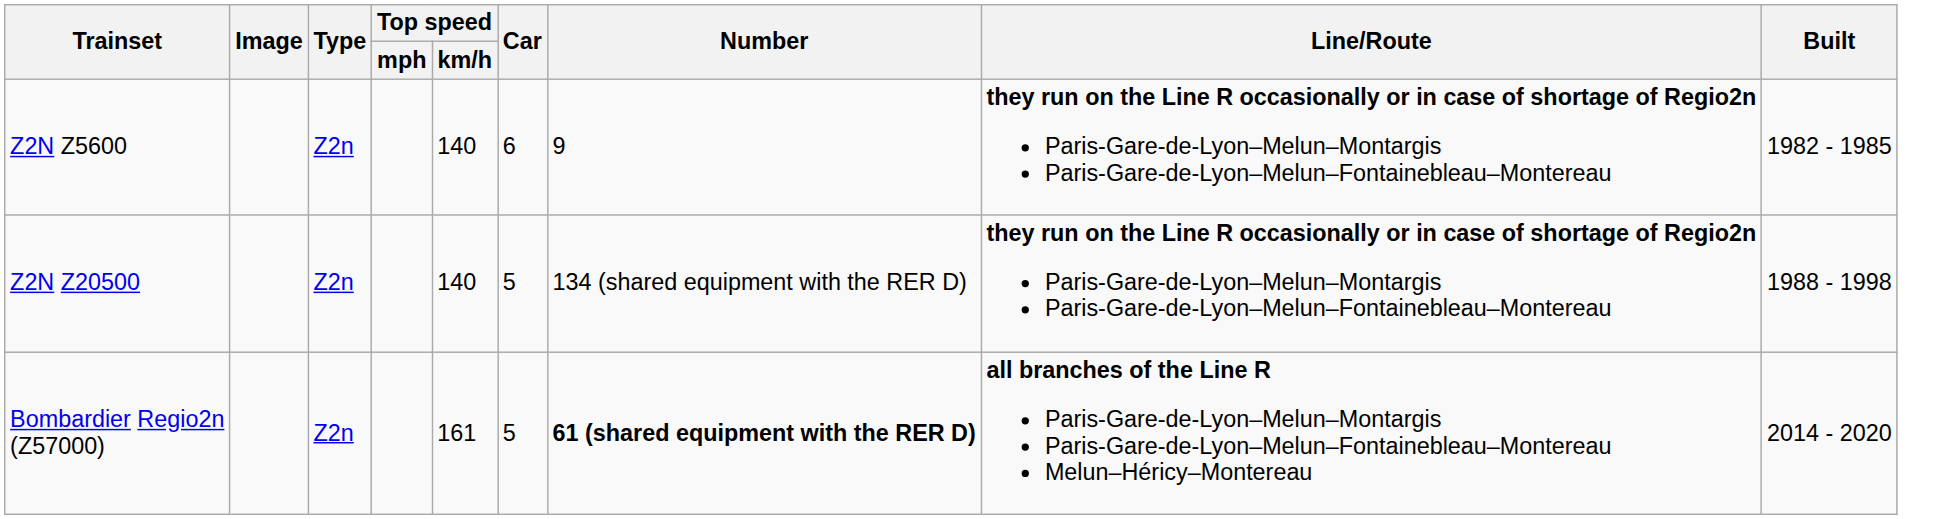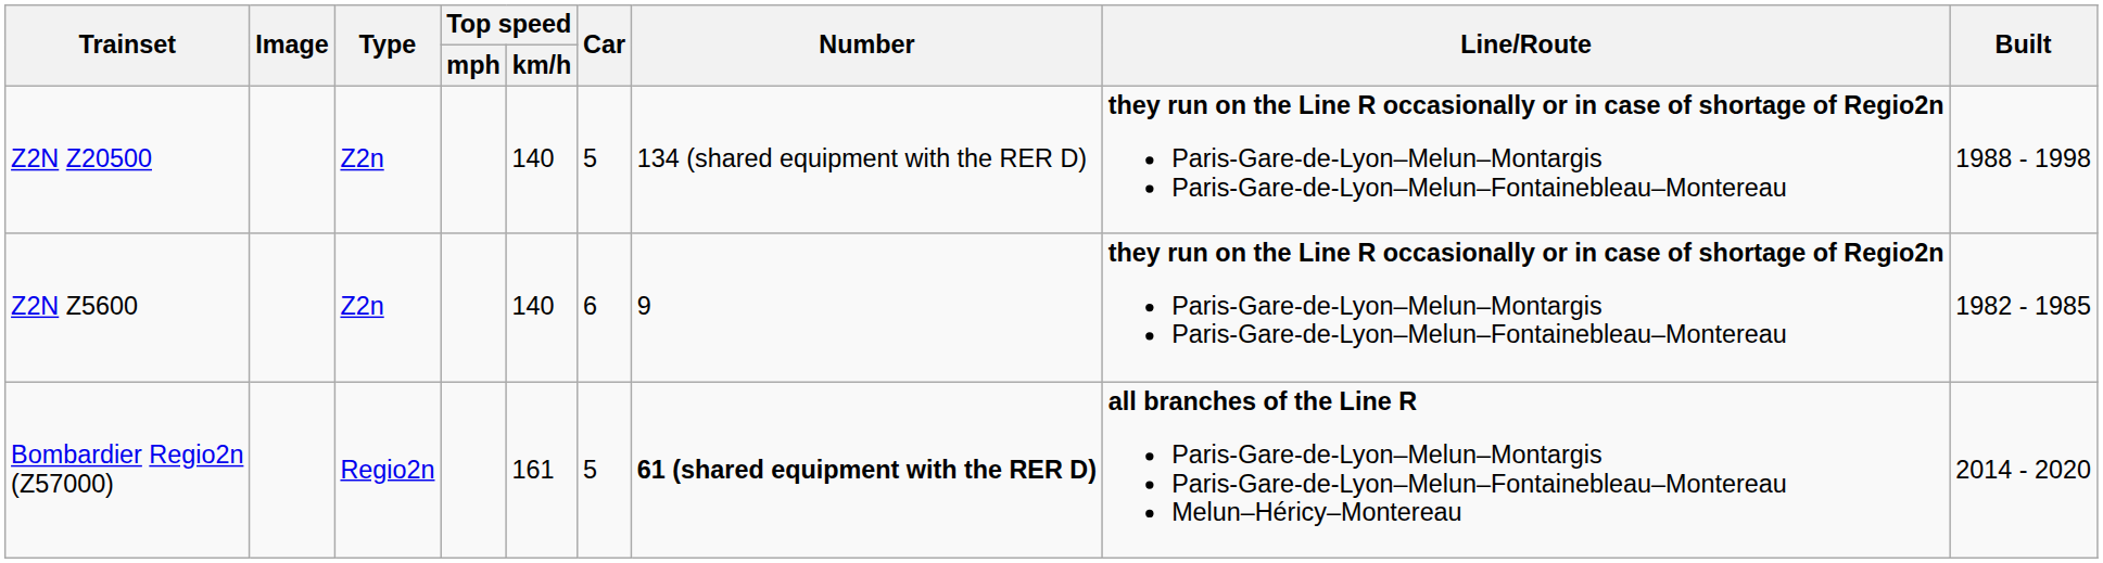rows swapped: Z2N Z5600 <-> Z2N Z20500
Bombardier Regio2n (Z57000) | Type: Z2n -> Regio2n
